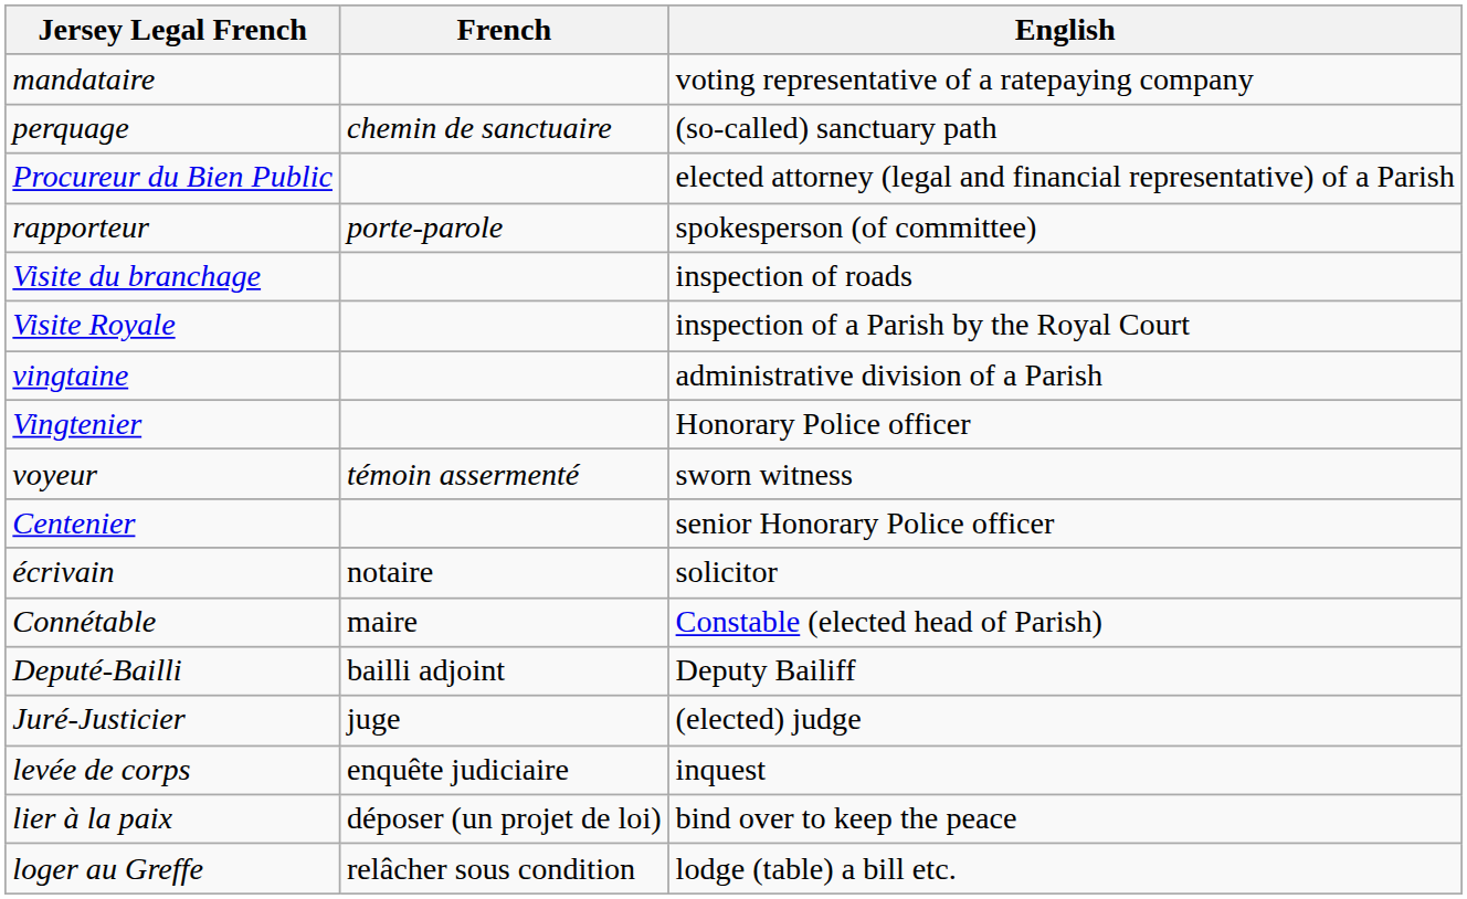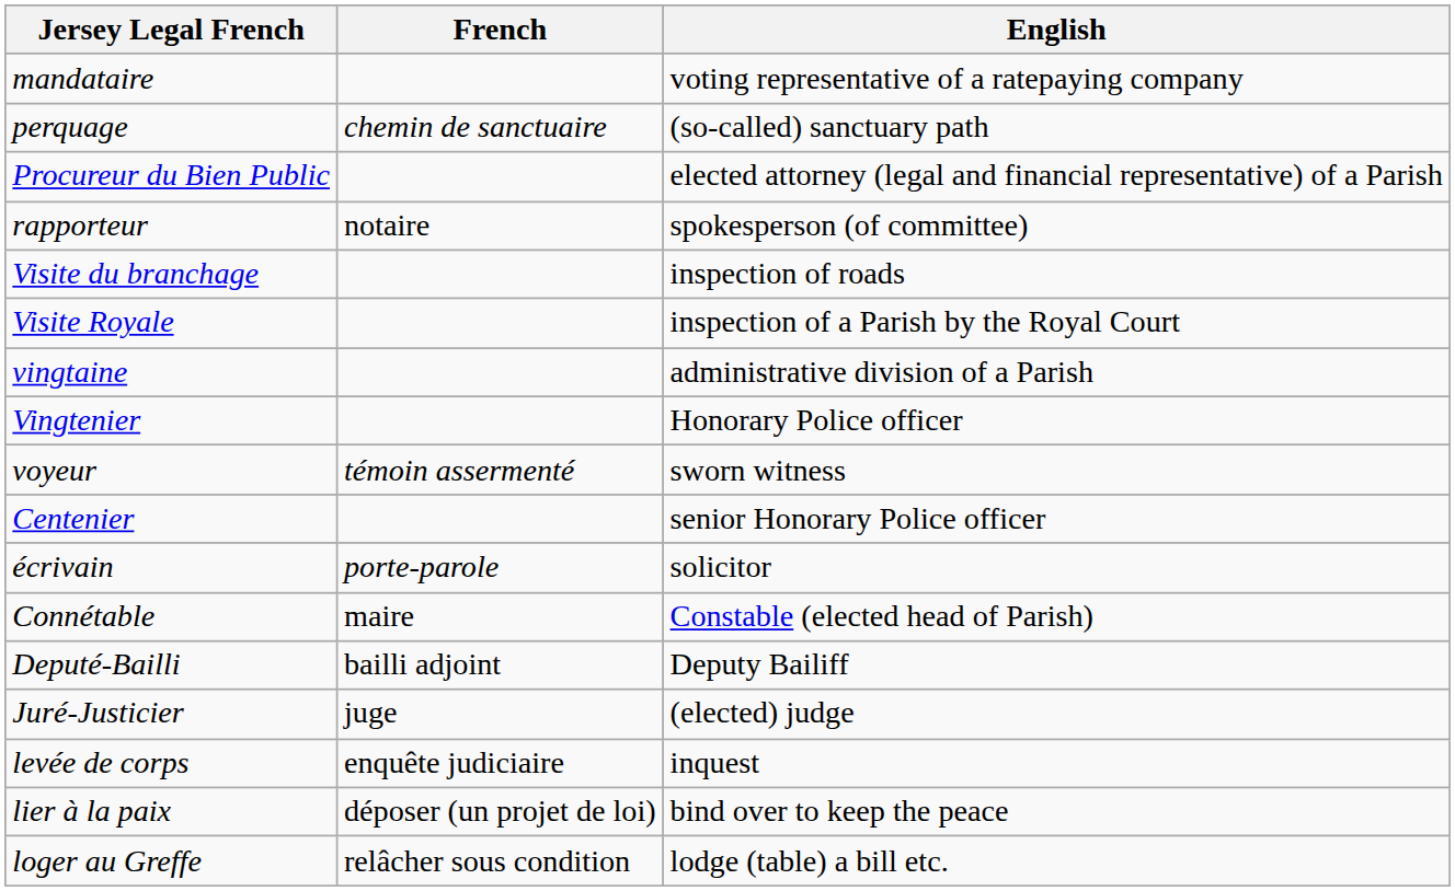rapporteur | French: porte-parole -> notaire
écrivain | French: notaire -> porte-parole
